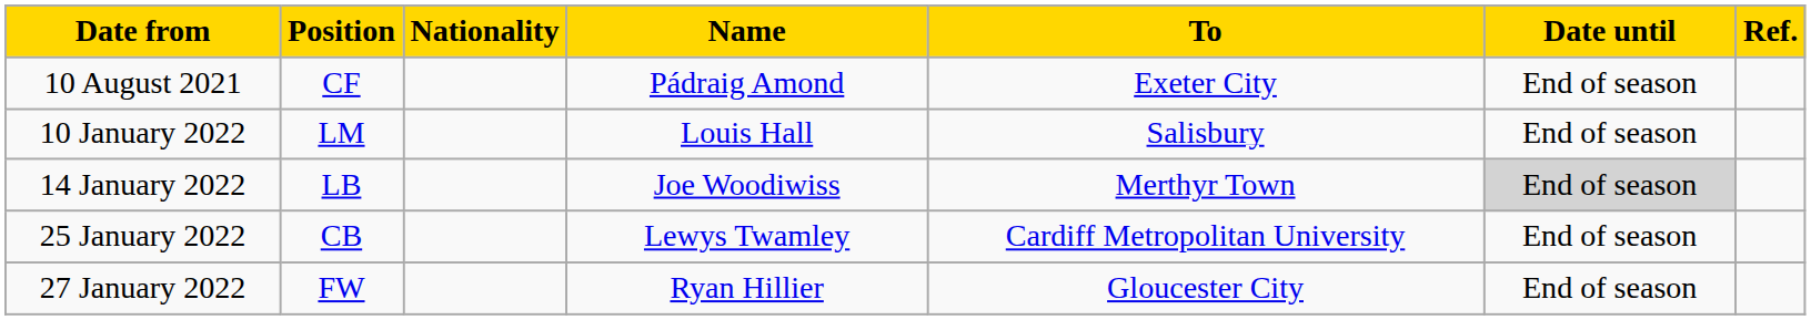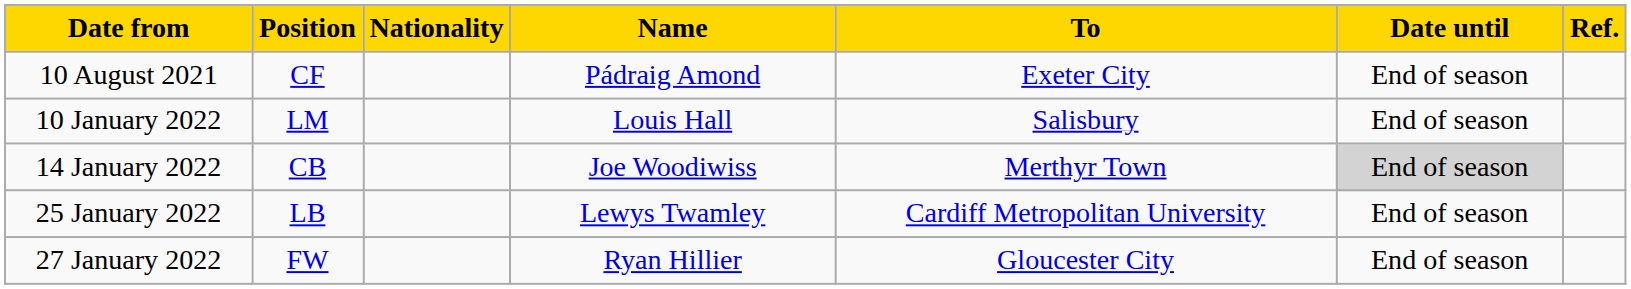14 January 2022 | Position: LB -> CB
25 January 2022 | Position: CB -> LB
